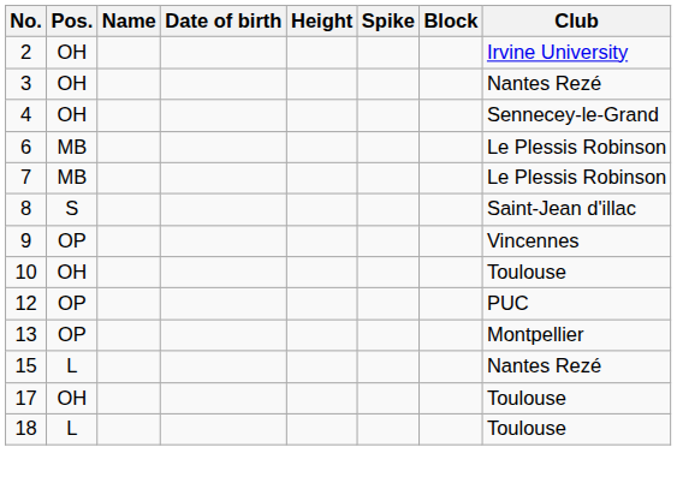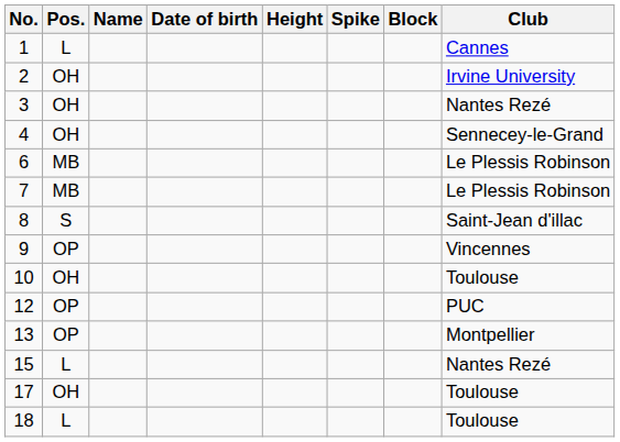+ row: 1 | L | Cannes
